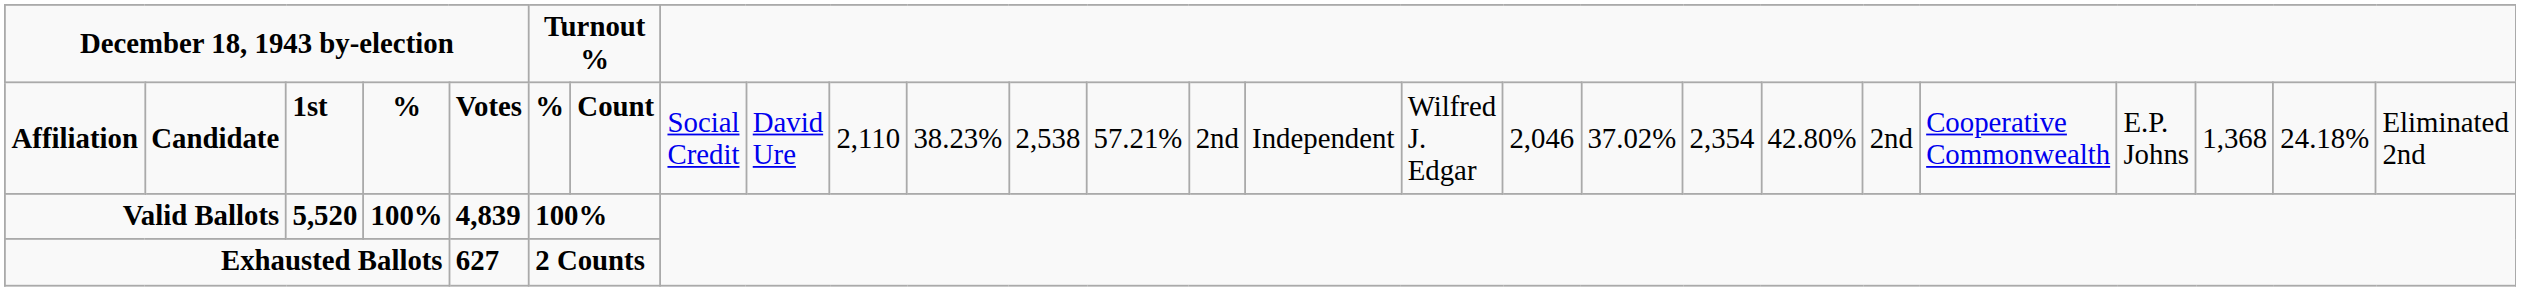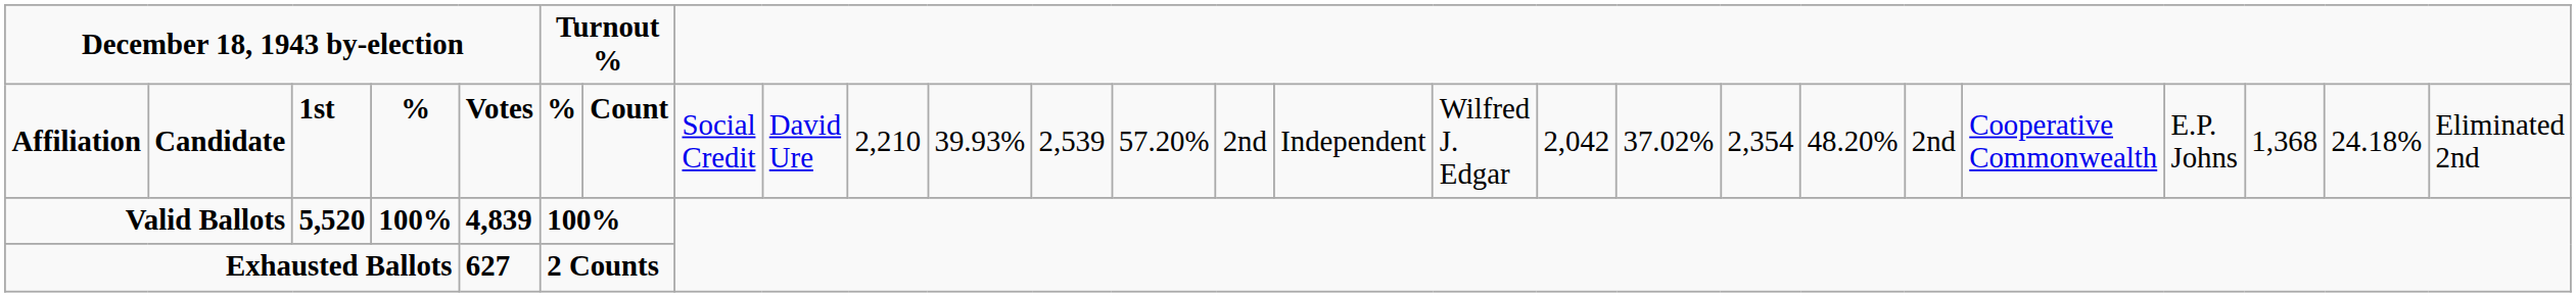Affiliation | column 11: 2,110 -> 2,210
Affiliation | column 12: 38.23% -> 39.93%
Affiliation | column 13: 2,538 -> 2,539
Affiliation | column 14: 57.21% -> 57.20%
Affiliation | column 18: 2,046 -> 2,042
Affiliation | column 21: 42.80% -> 48.20%
